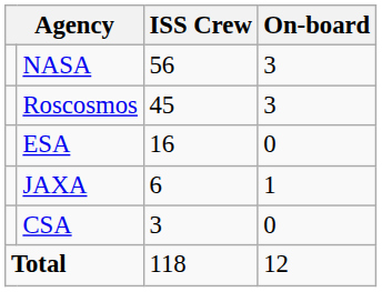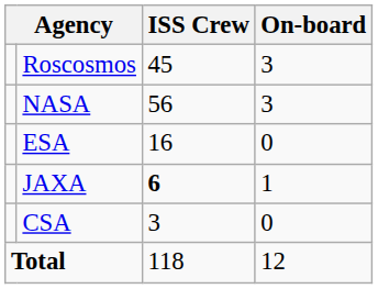rows swapped: NASA <-> Roscosmos
JAXA | ISS Crew: normal -> bold
